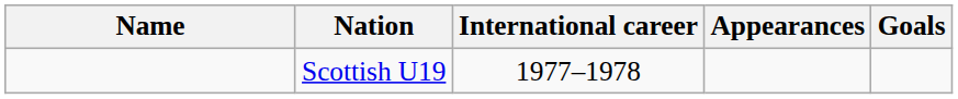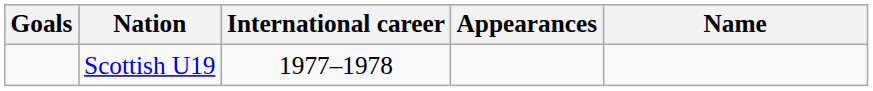columns swapped: Name <-> Goals
